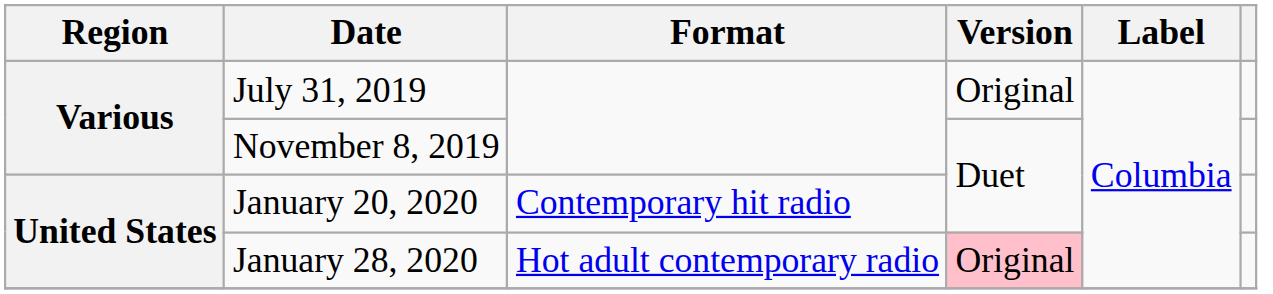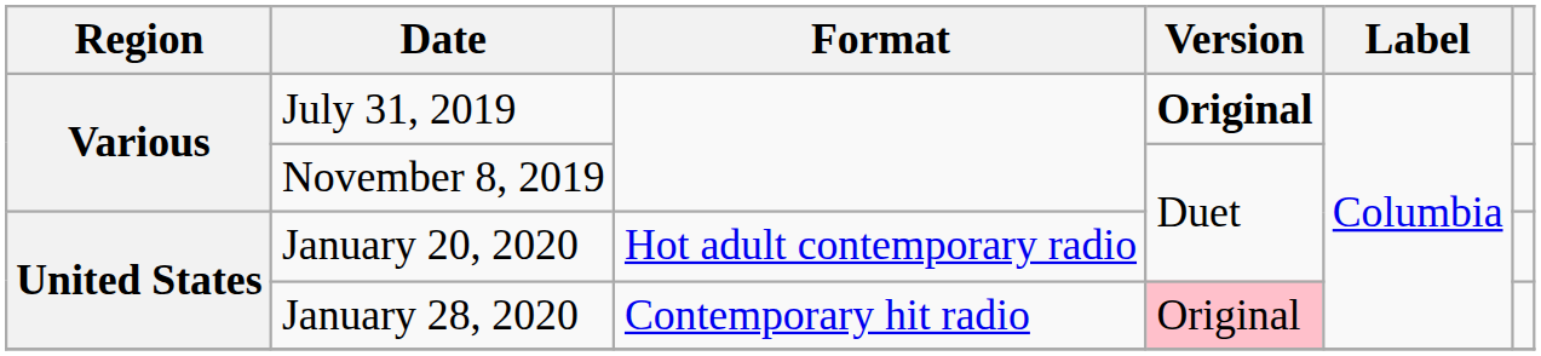July 31, 2019 | Version: normal -> bold
January 20, 2020 | Format: Contemporary hit radio -> Hot adult contemporary radio
January 28, 2020 | Format: Hot adult contemporary radio -> Contemporary hit radio
